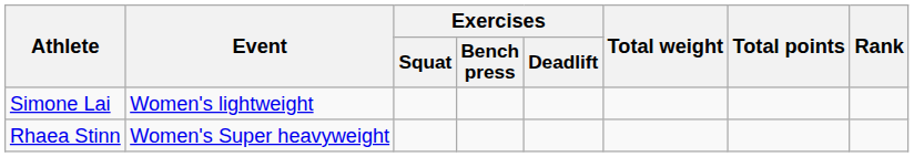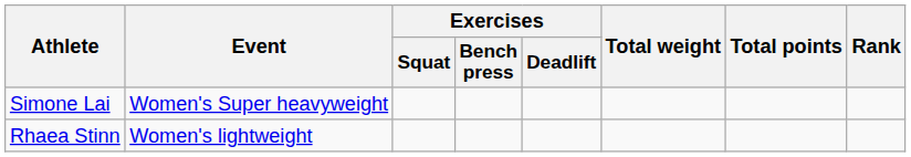Simone Lai | Event: Women's lightweight -> Women's Super heavyweight
Rhaea Stinn | Event: Women's Super heavyweight -> Women's lightweight
